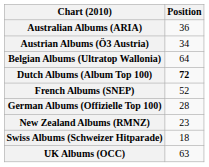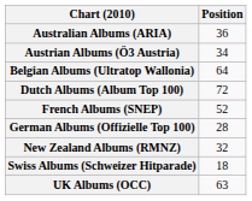Dutch Albums (Album Top 100) | Position: bold -> normal
New Zealand Albums (RMNZ) | Position: 23 -> 32
